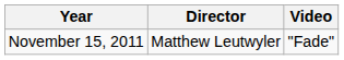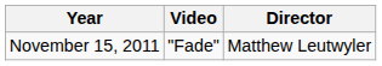columns swapped: Video <-> Director
